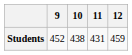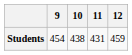Students | 9: 452 -> 454
